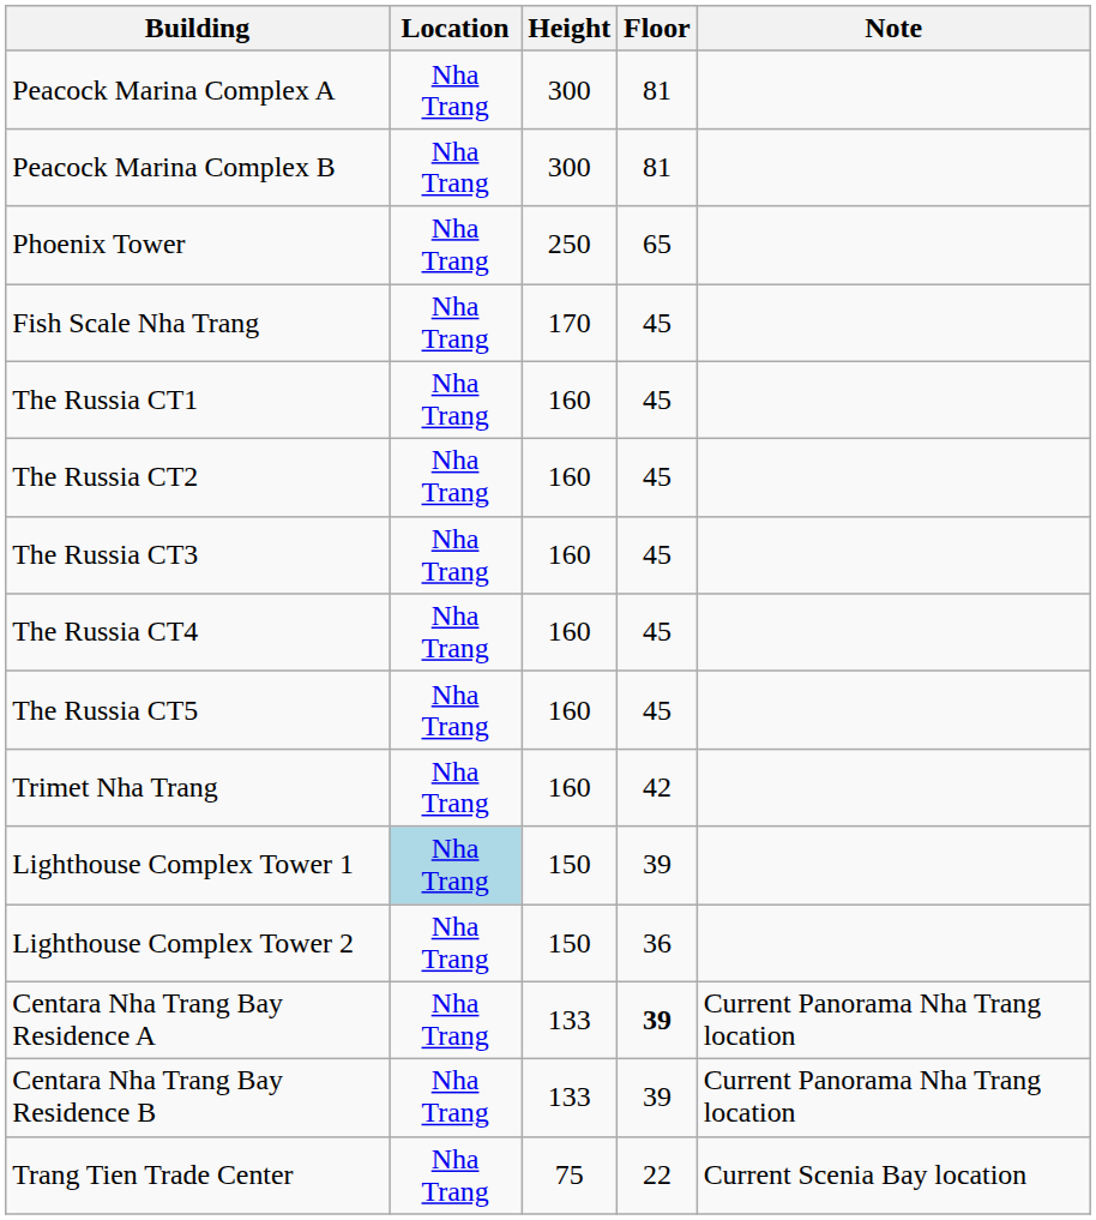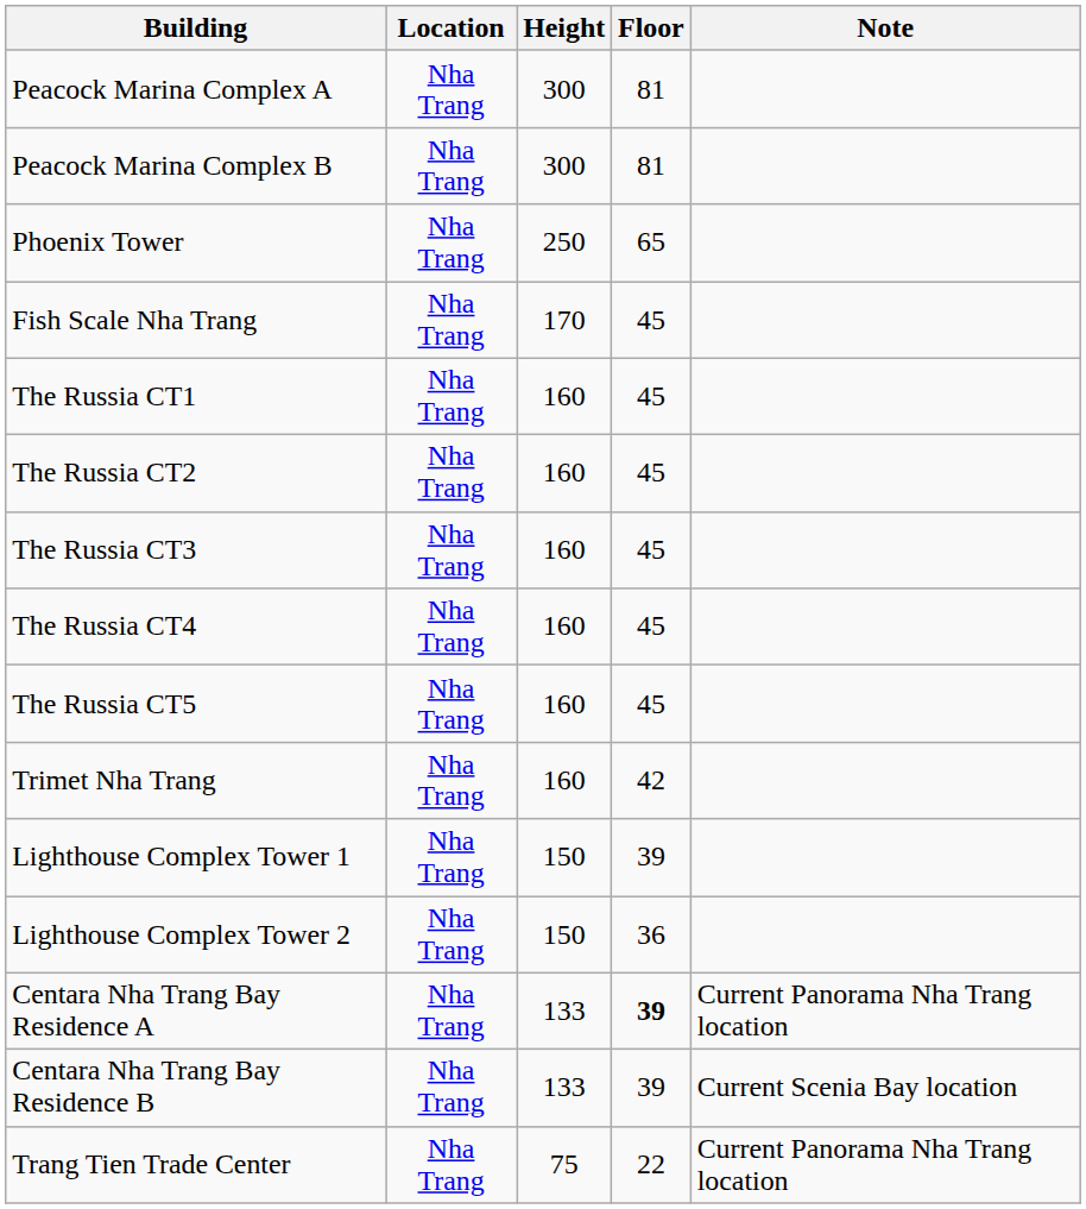Lighthouse Complex Tower 1 | Location: lightblue background -> no background
Centara Nha Trang Bay Residence B | Note: Current Panorama Nha Trang location -> Current Scenia Bay location
Trang Tien Trade Center | Note: Current Scenia Bay location -> Current Panorama Nha Trang location
